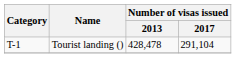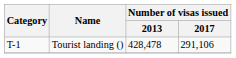Tourist landing () | Number of visas issued / 2017: 291,104 -> 291,106
